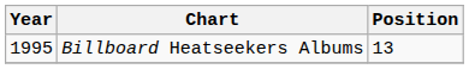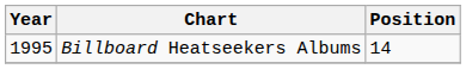Billboard Heatseekers Albums | Position: 13 -> 14
